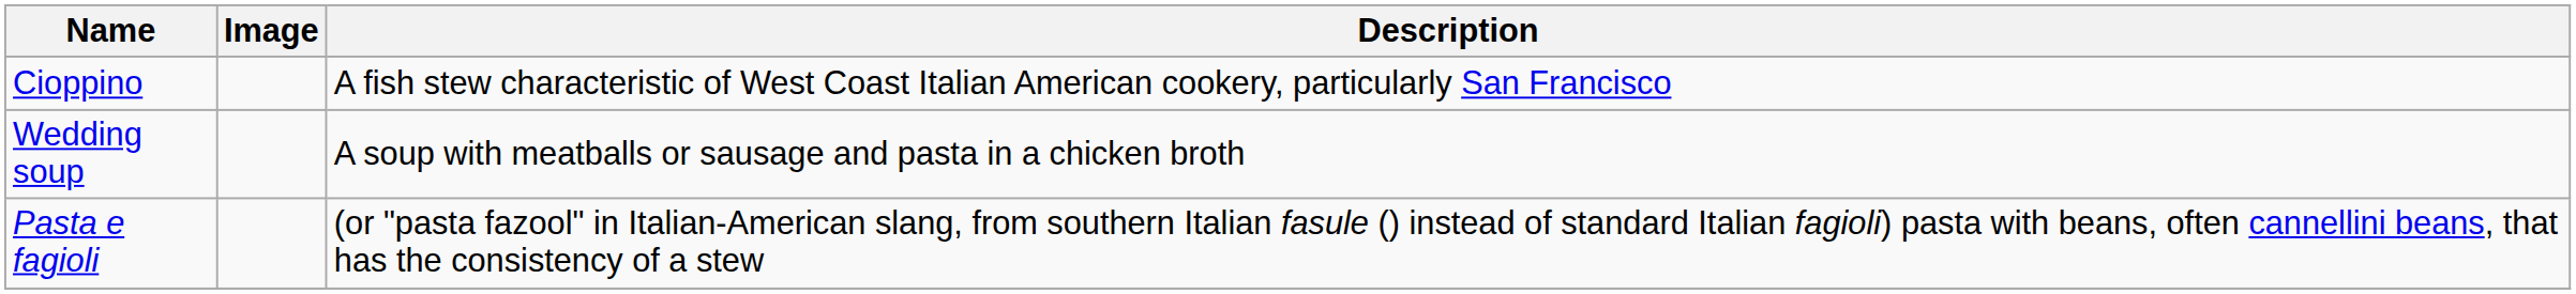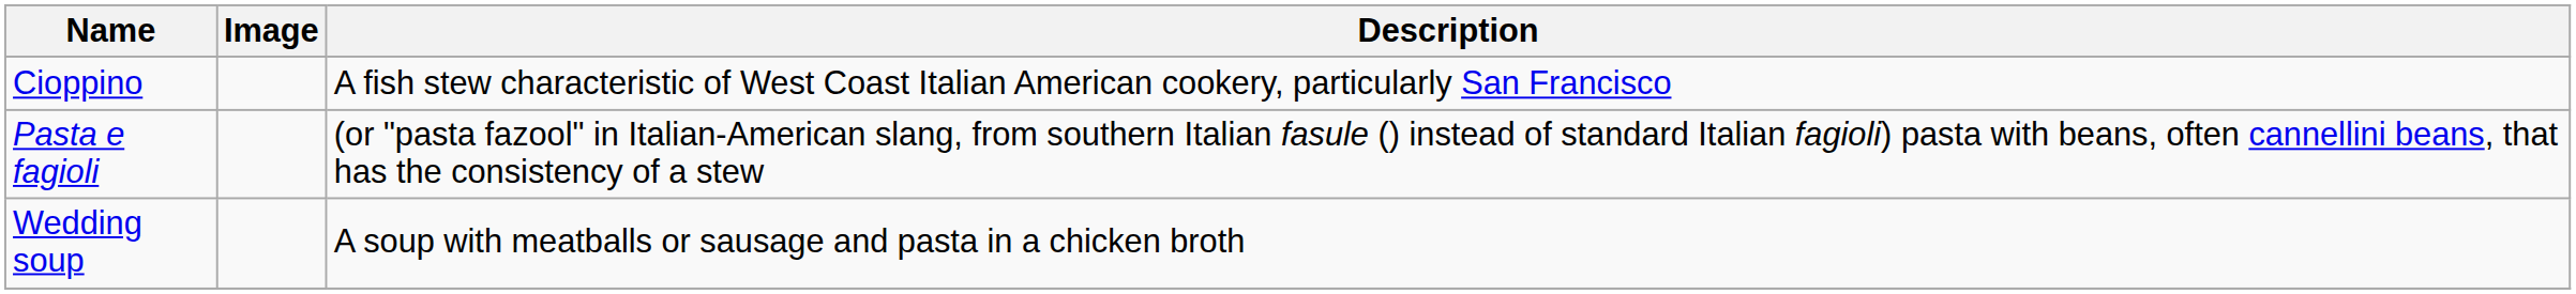rows swapped: Wedding soup <-> Pasta e fagioli
